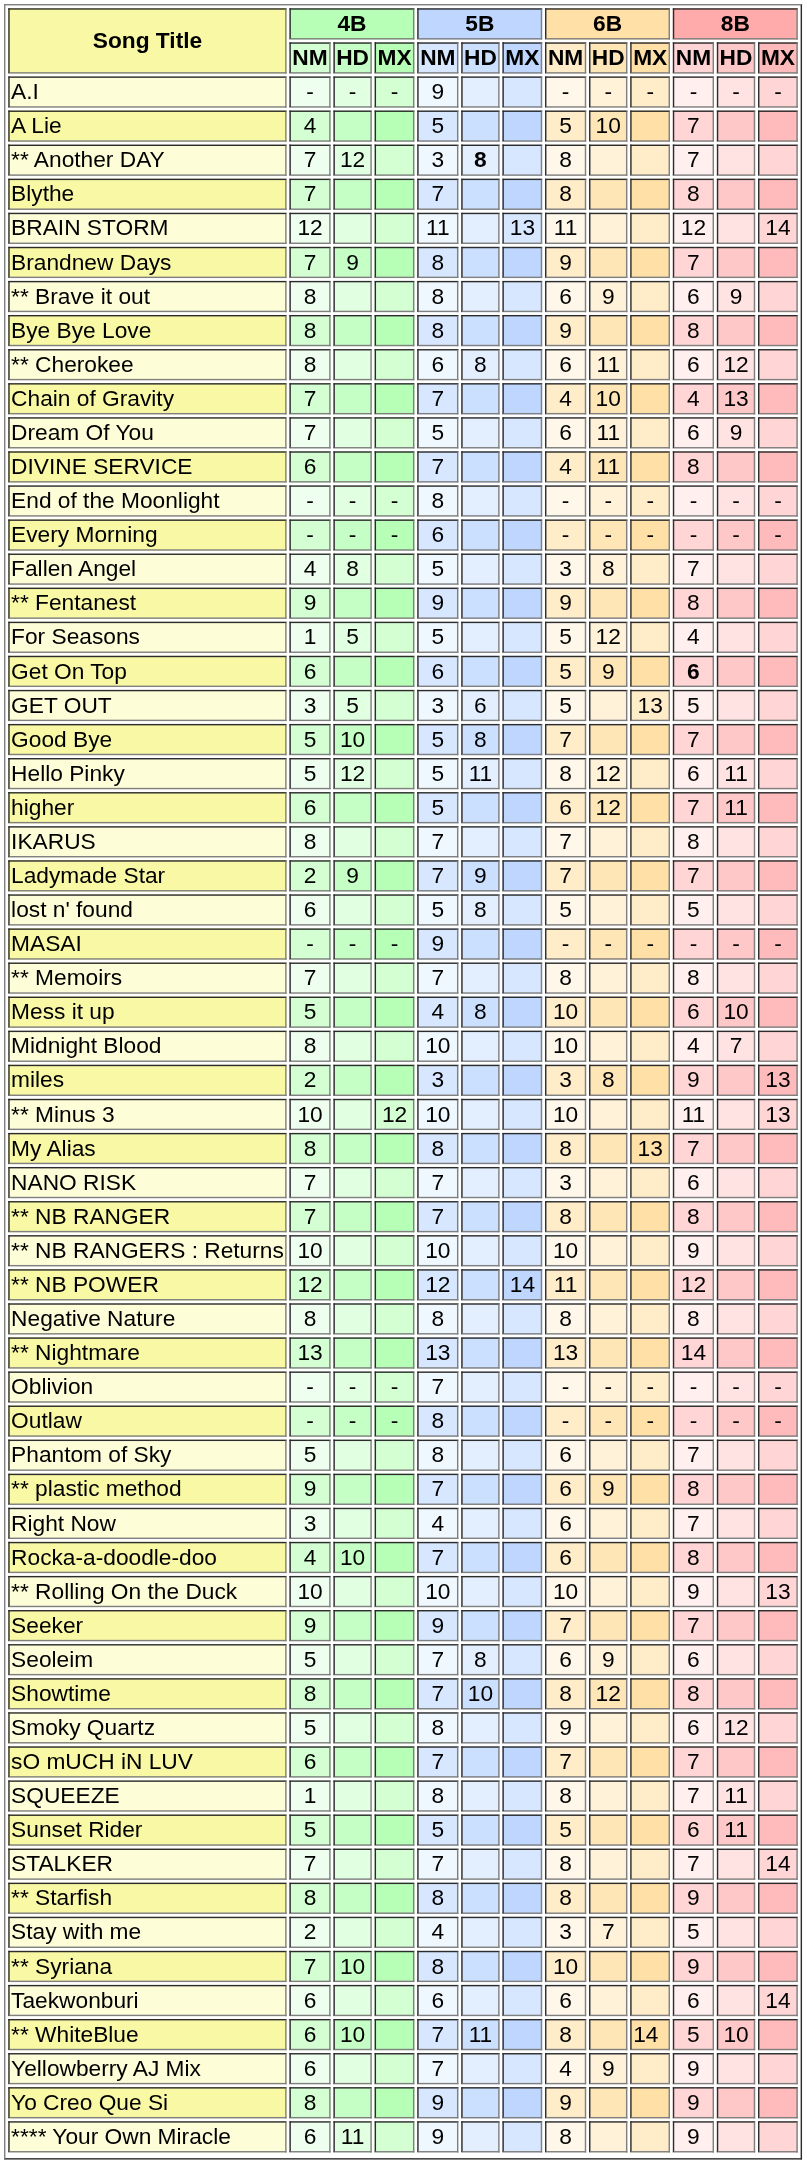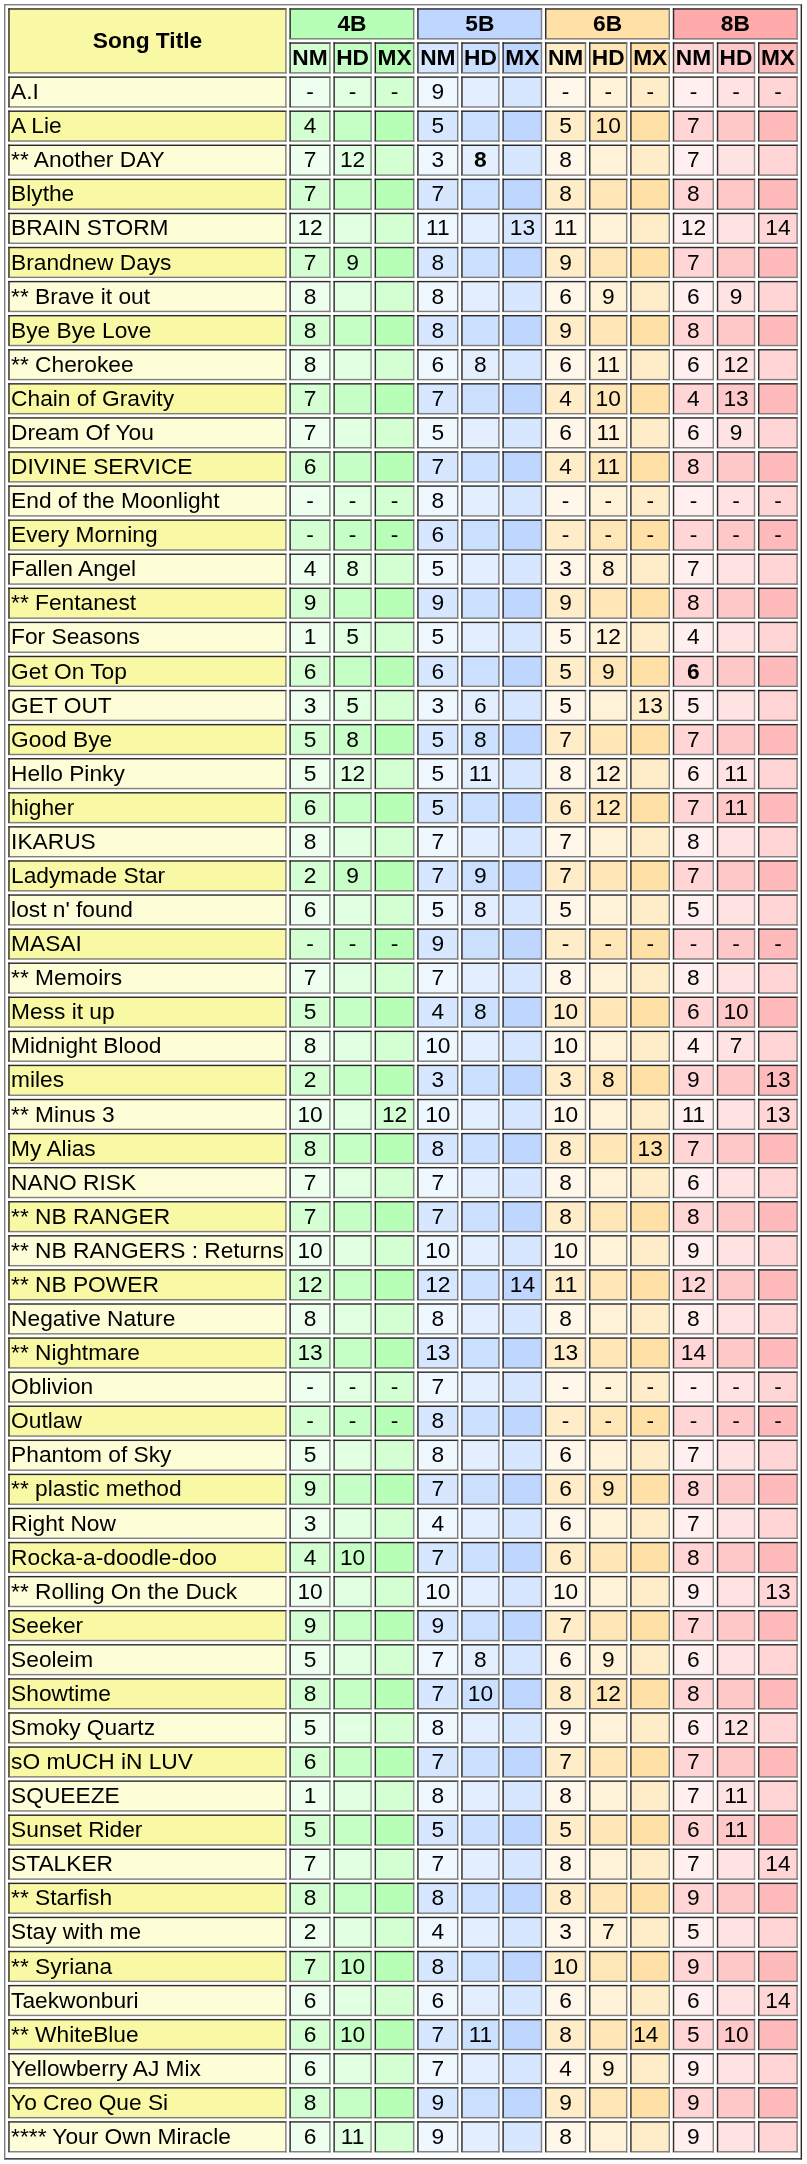Good Bye | 4B / HD: 10 -> 8
NANO RISK | 6B / NM: 3 -> 8
